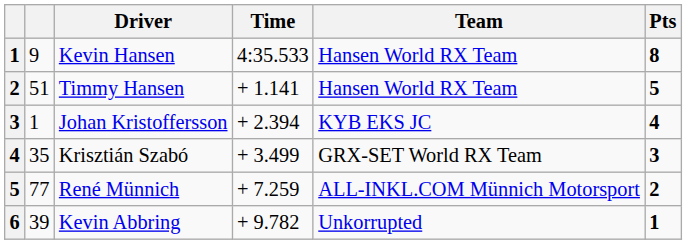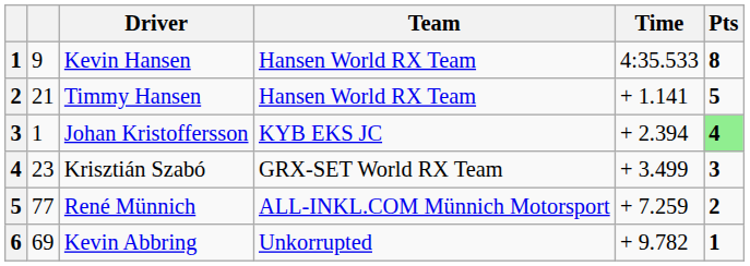columns swapped: Team <-> Time
Timmy Hansen | column 2: 51 -> 21
Johan Kristoffersson | Pts: no background -> lightgreen background
Krisztián Szabó | column 2: 35 -> 23
Kevin Abbring | column 2: 39 -> 69
